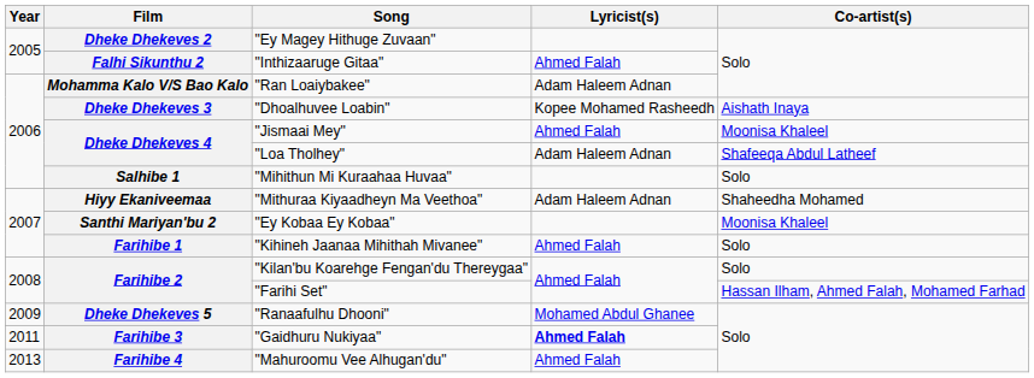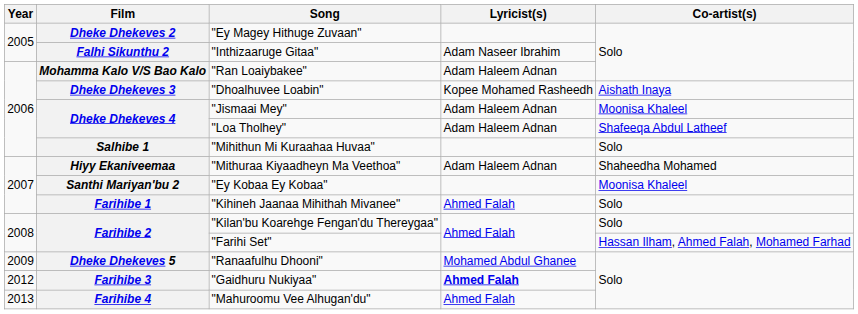"Inthizaaruge Gitaa" | Lyricist(s): Ahmed Falah -> Adam Naseer Ibrahim
"Jismaai Mey" | Lyricist(s): Ahmed Falah -> Adam Haleem Adnan
"Gaidhuru Nukiyaa" | Year: 2011 -> 2012
